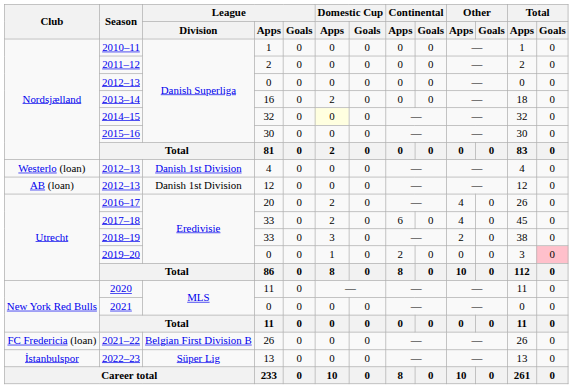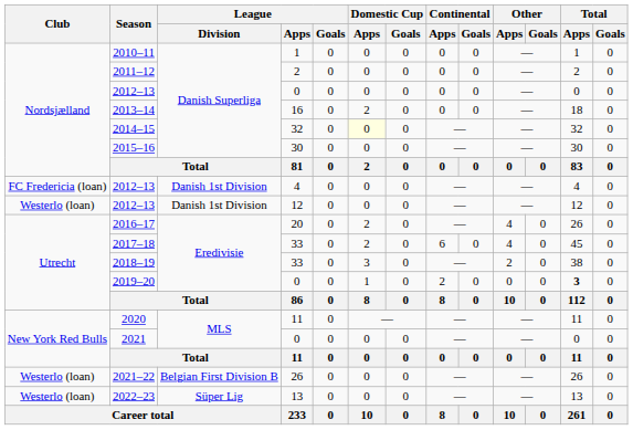2012–13 / 4 | Club: Westerlo (loan) -> FC Fredericia (loan)
2012–13 / 12 | Club: AB (loan) -> Westerlo (loan)
2019–20 | Total / Apps: normal -> bold
2019–20 | Total / Goals: pink background -> no background
2021–22 | Club: FC Fredericia (loan) -> Westerlo (loan)
2022–23 | Club: İstanbulspor -> Westerlo (loan)
